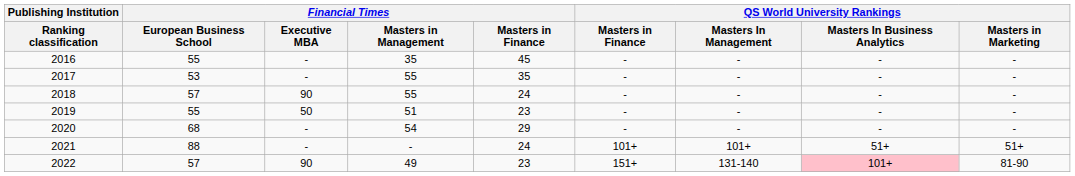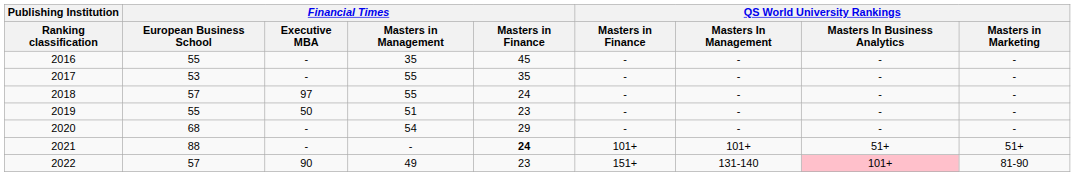2018 | Financial Times / Executive MBA: 90 -> 97
2021 | Financial Times / Masters in Finance: normal -> bold
